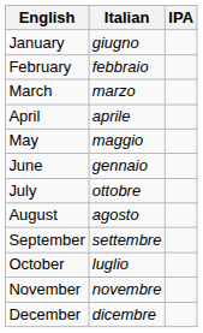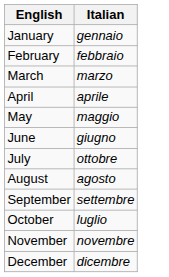- column: IPA
January | Italian: giugno -> gennaio
June | Italian: gennaio -> giugno
